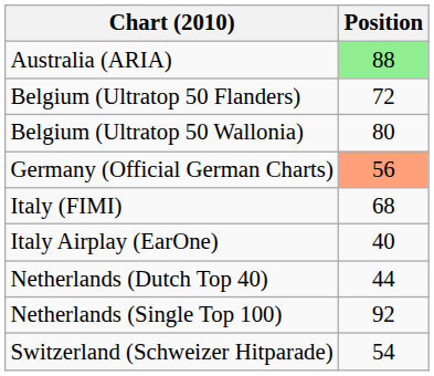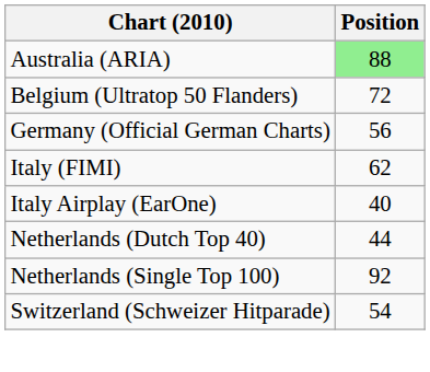- row: Belgium (Ultratop 50 Wallonia) | 80
Germany (Official German Charts) | Position: lightsalmon background -> no background
Italy (FIMI) | Position: 68 -> 62
